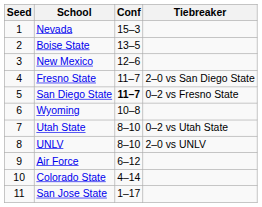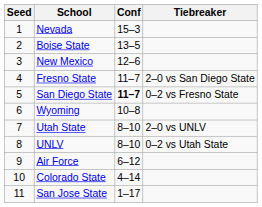Utah State | Tiebreaker: 0–2 vs Utah State -> 2–0 vs UNLV
UNLV | Tiebreaker: 2–0 vs UNLV -> 0–2 vs Utah State
